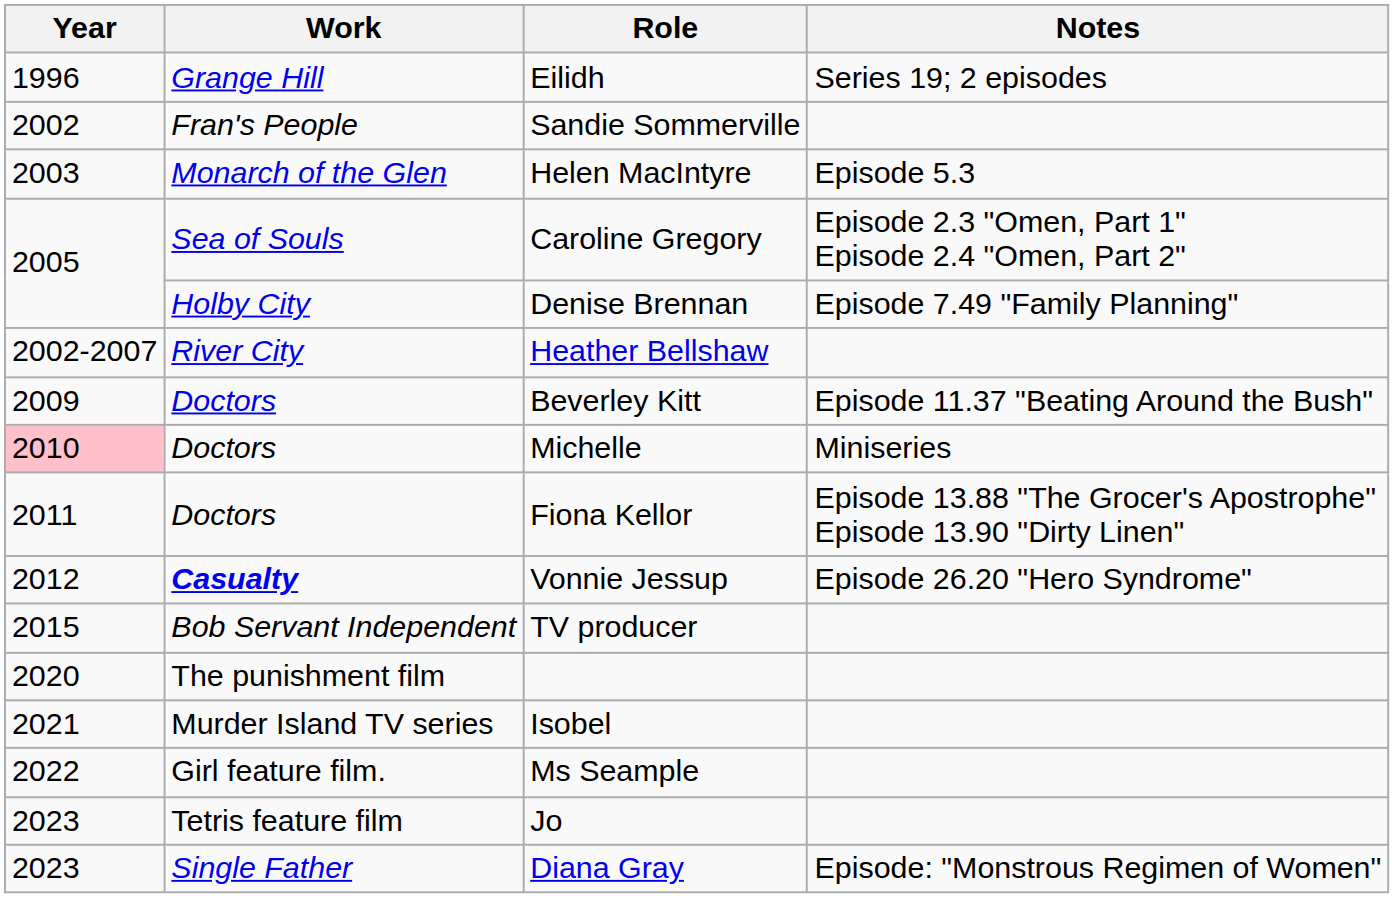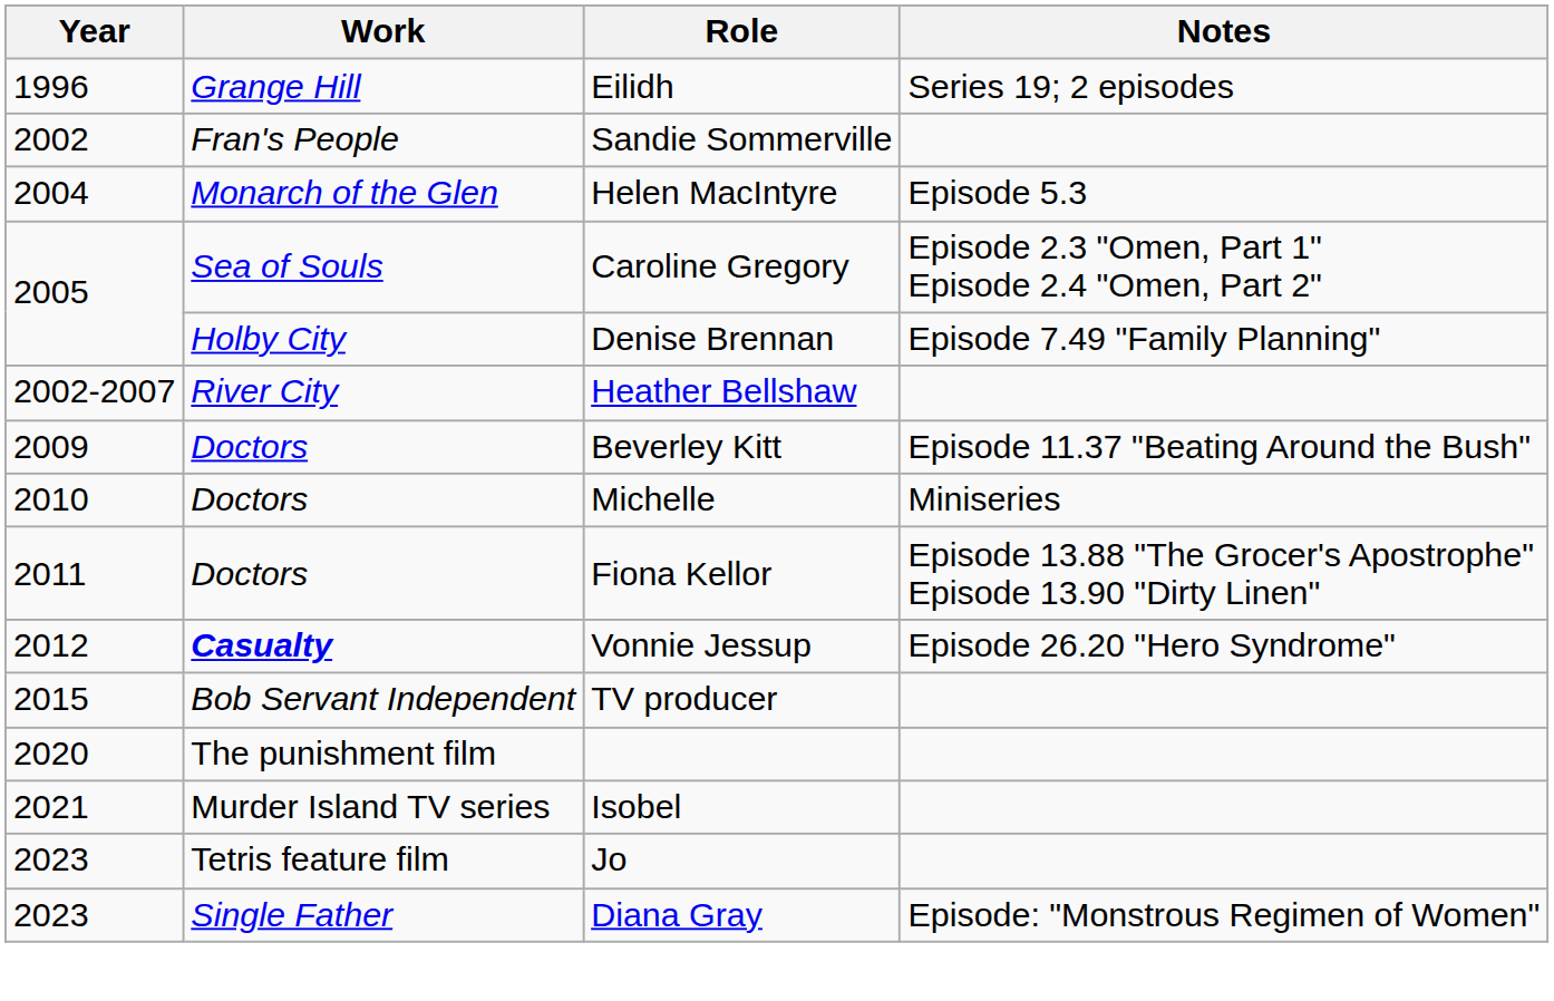Helen MacIntyre | Year: 2003 -> 2004
Michelle | Year: pink background -> no background
- row: 2022 | Girl feature film. | Ms Seample
